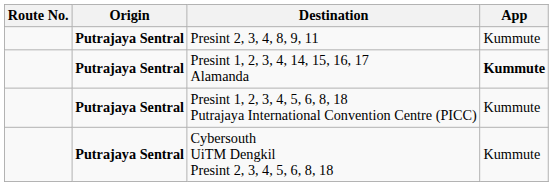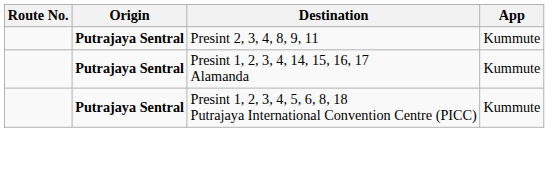Presint 1, 2, 3, 4, 14, 15, 16, 17 Alamanda | App: bold -> normal
- row: Putrajaya Sentral | Cybersouth UiTM Dengkil Presint 2, 3, 4, 5, 6, 8, 18 | Kummute
